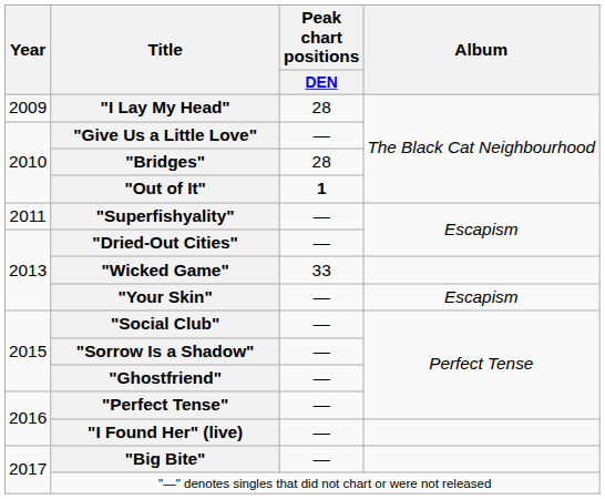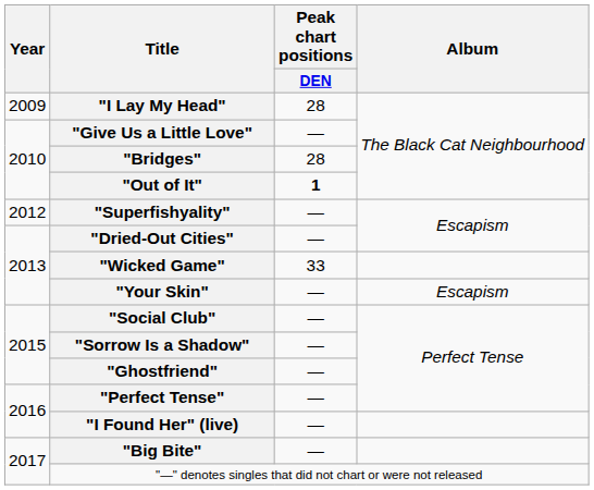"Superfishyality" | Year: 2011 -> 2012
